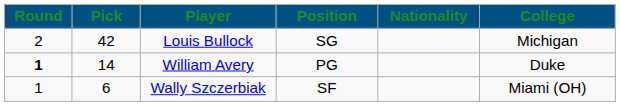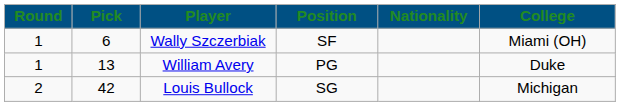rows swapped: Wally Szczerbiak <-> Louis Bullock
William Avery | Round: bold -> normal
William Avery | Pick: 14 -> 13
